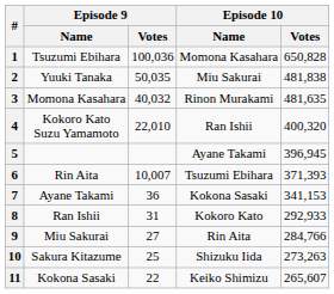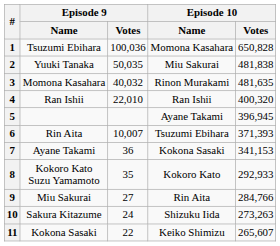4 | Episode 9 / Name: Kokoro Kato Suzu Yamamoto -> Ran Ishii
8 | Episode 9 / Name: Ran Ishii -> Kokoro Kato Suzu Yamamoto
8 | Episode 9 / Votes: 31 -> 35
10 | Episode 9 / Votes: 25 -> 24
